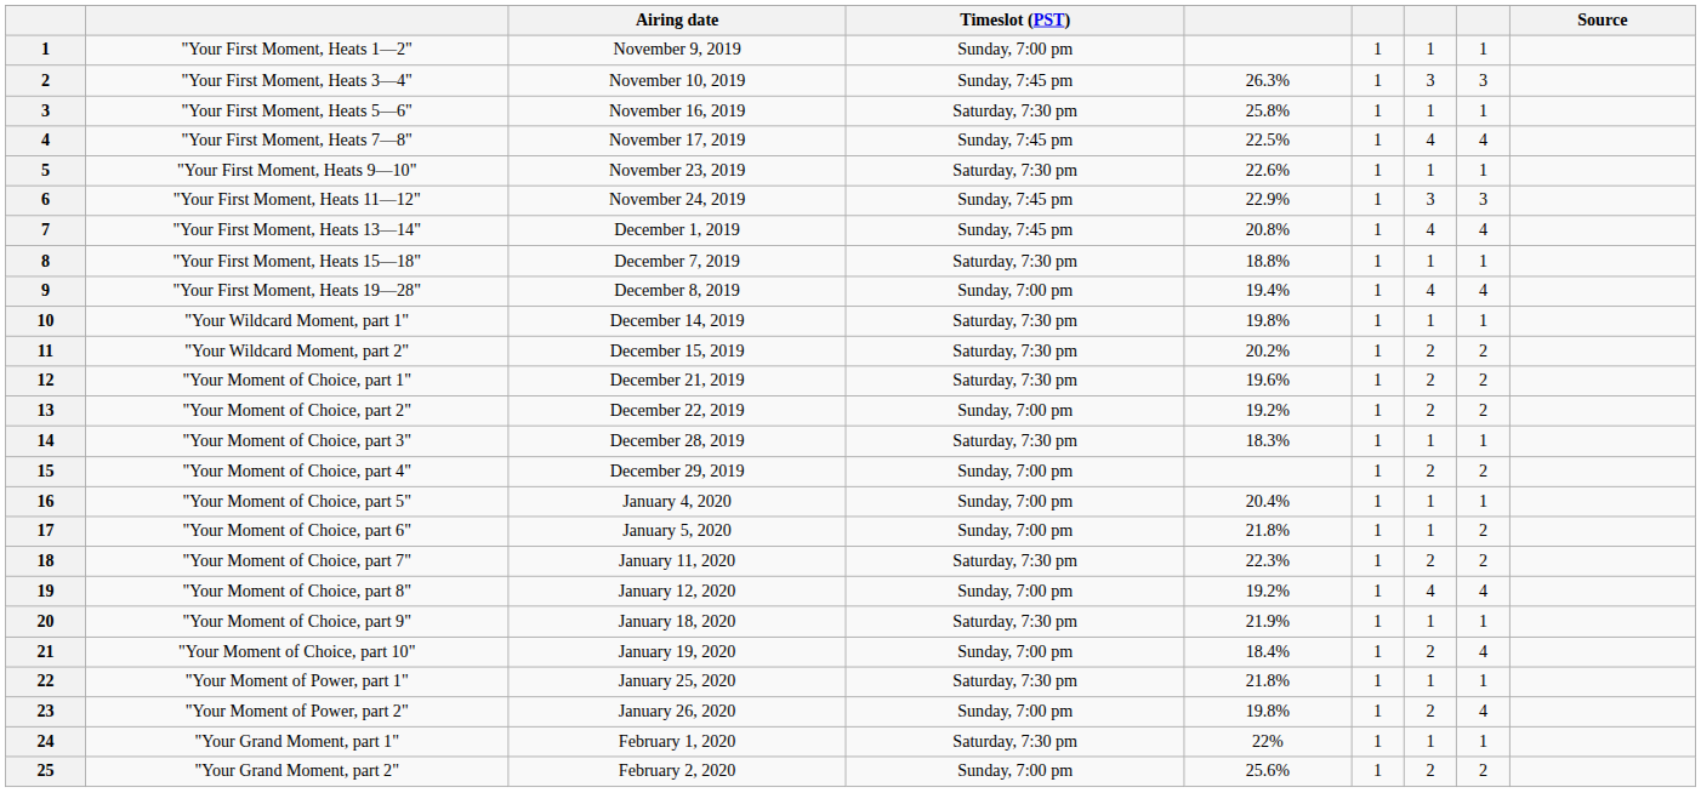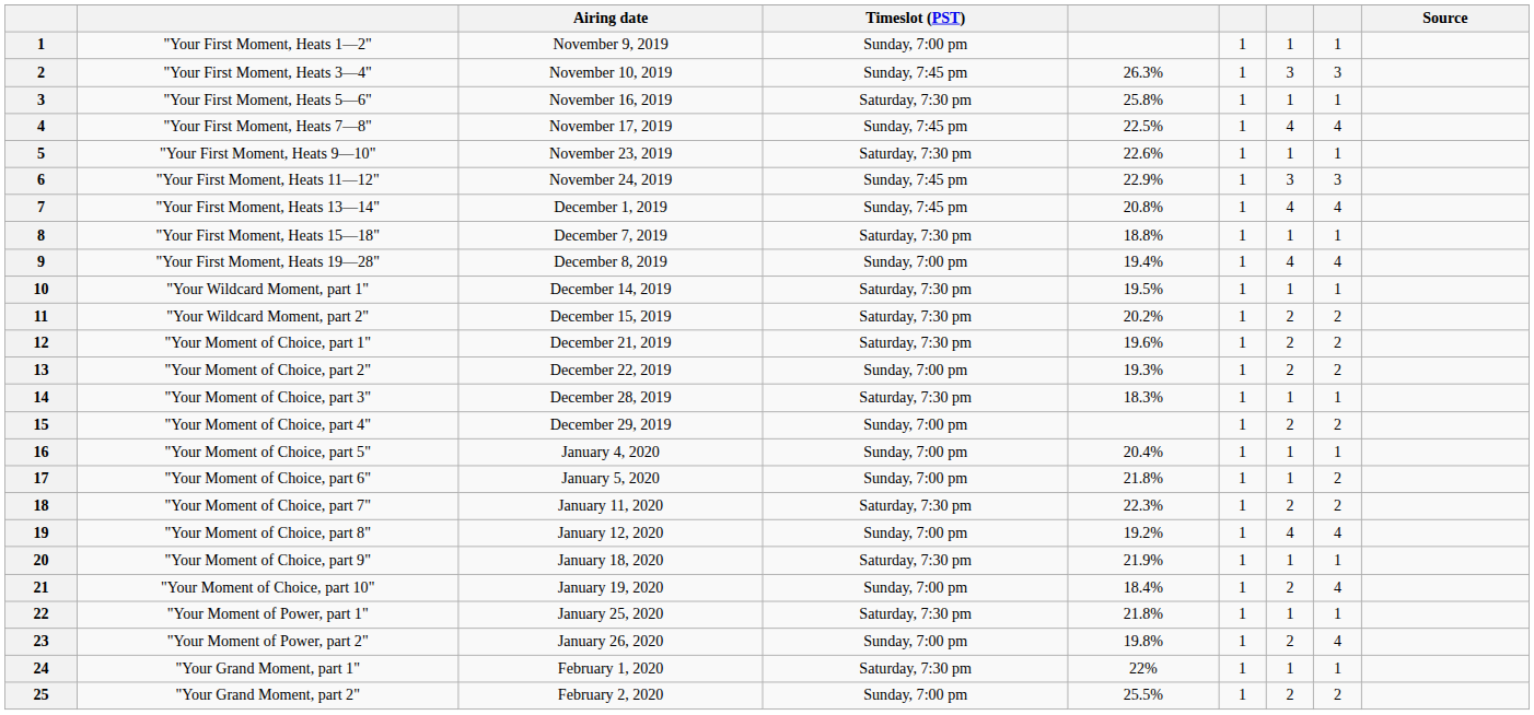"Your Wildcard Moment, part 1" | column 5: 19.8% -> 19.5%
"Your Moment of Choice, part 2" | column 5: 19.2% -> 19.3%
"Your Grand Moment, part 2" | column 5: 25.6% -> 25.5%
